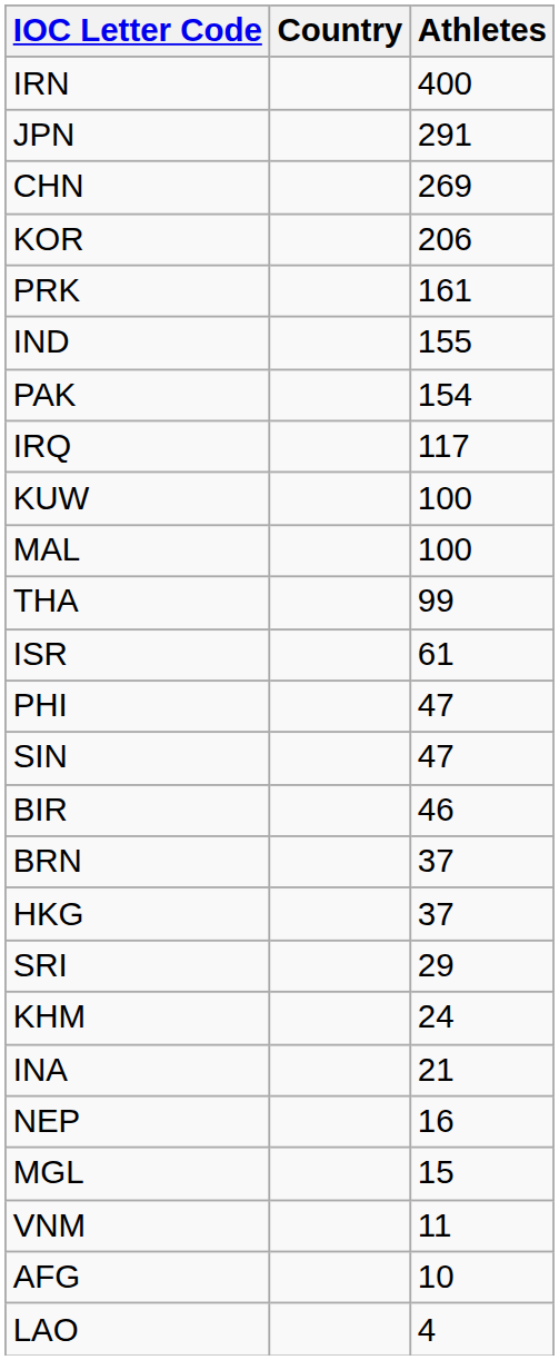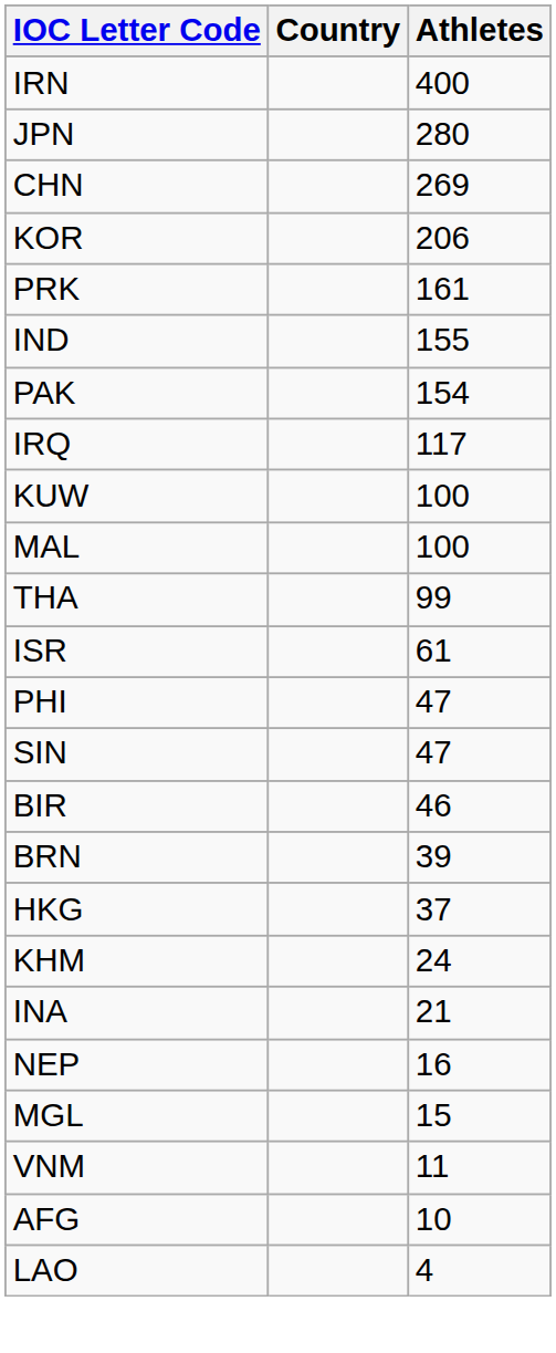JPN | Athletes: 291 -> 280
BRN | Athletes: 37 -> 39
- row: SRI | 29
